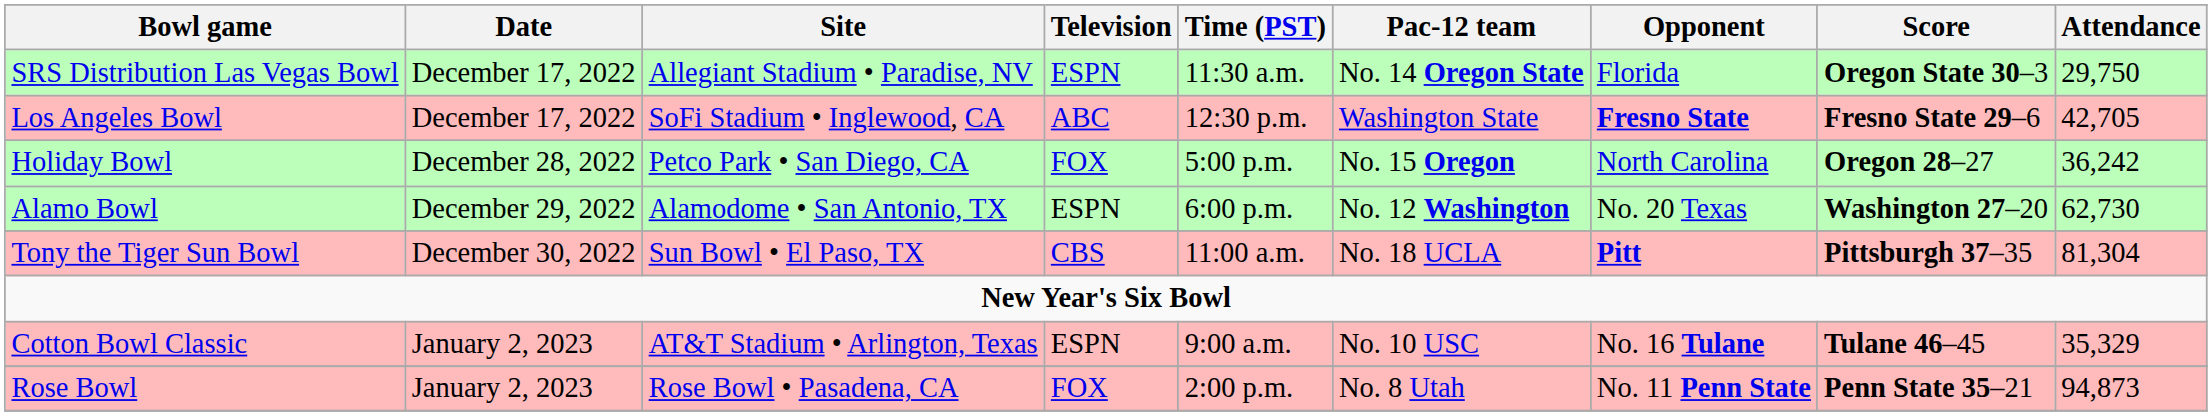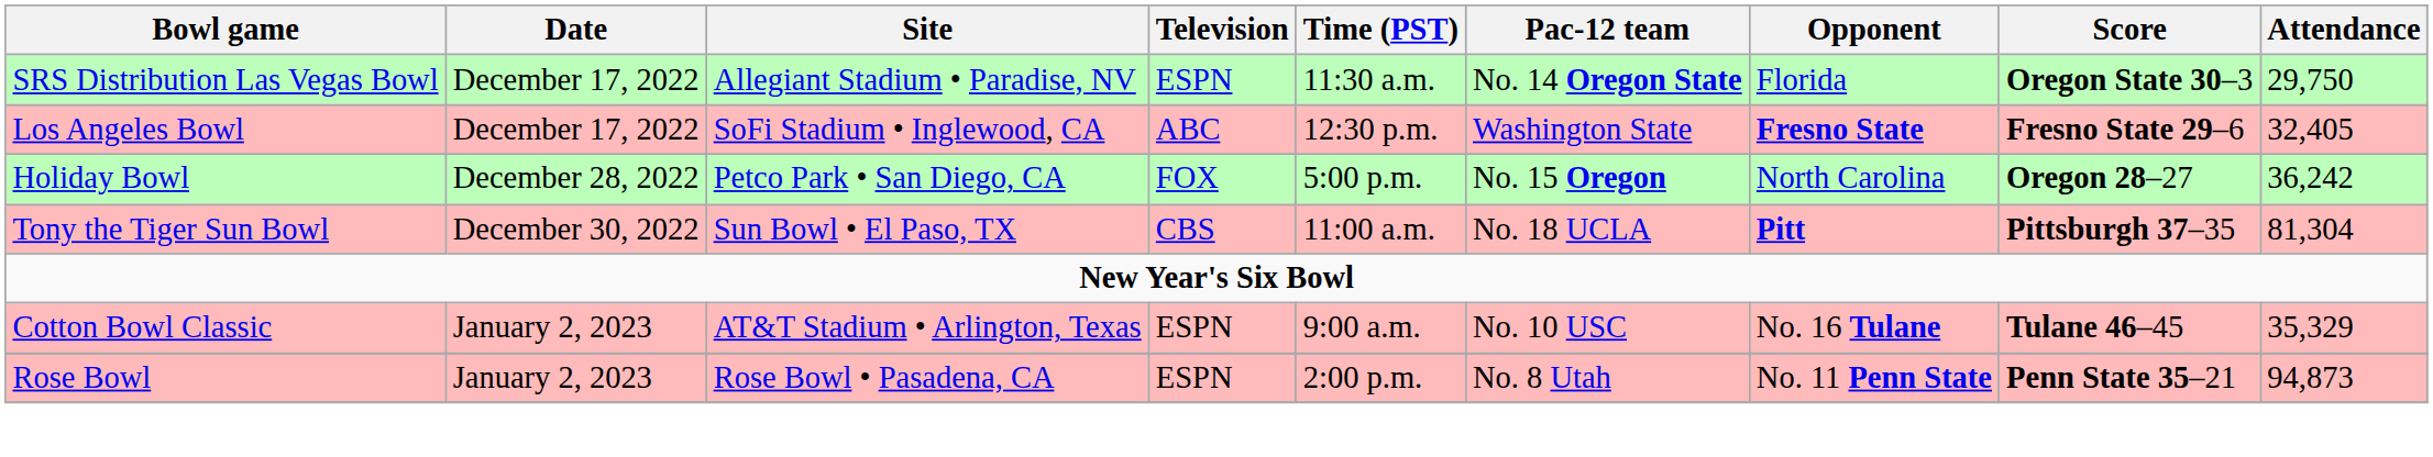Los Angeles Bowl | Attendance: 42,705 -> 32,405
- row: Alamo Bowl | December 29, 2022 | Alamodome • San Antonio, TX | ESPN | 6:00 p.m. | No. 12 Washington | No. 20 Texas | Washington 27–20 | 62,730
Rose Bowl | Television: FOX -> ESPN
